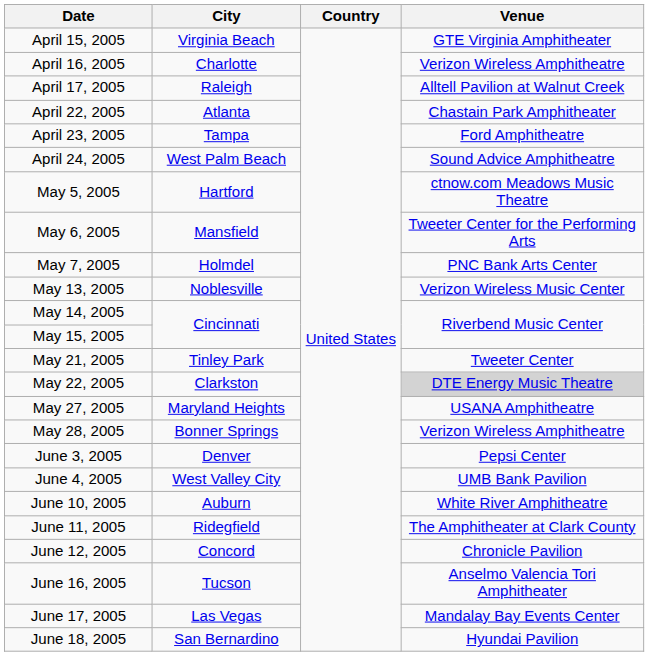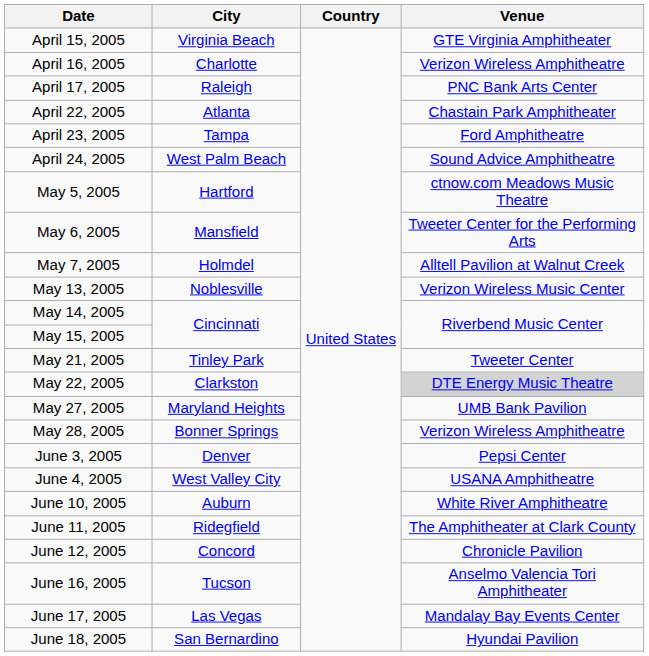April 17, 2005 | Venue: Alltell Pavilion at Walnut Creek -> PNC Bank Arts Center
May 7, 2005 | Venue: PNC Bank Arts Center -> Alltell Pavilion at Walnut Creek
May 27, 2005 | Venue: USANA Amphitheatre -> UMB Bank Pavilion
June 4, 2005 | Venue: UMB Bank Pavilion -> USANA Amphitheatre
